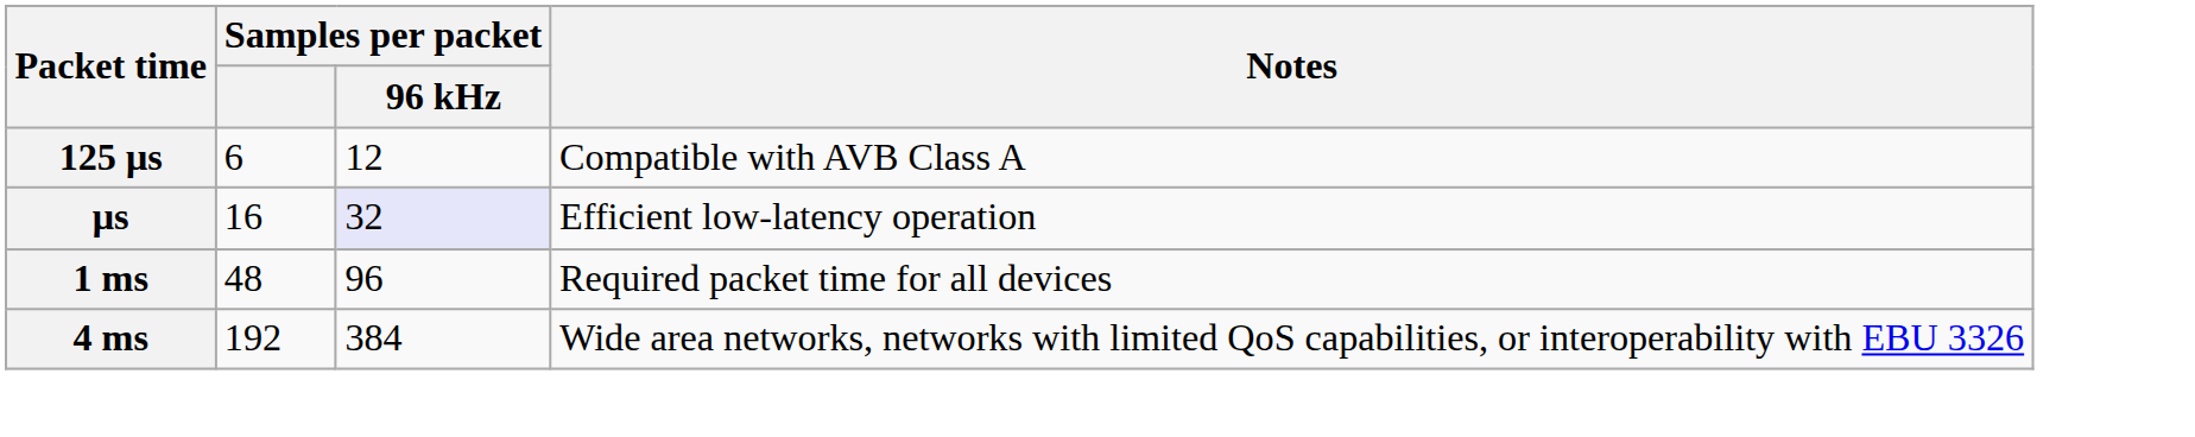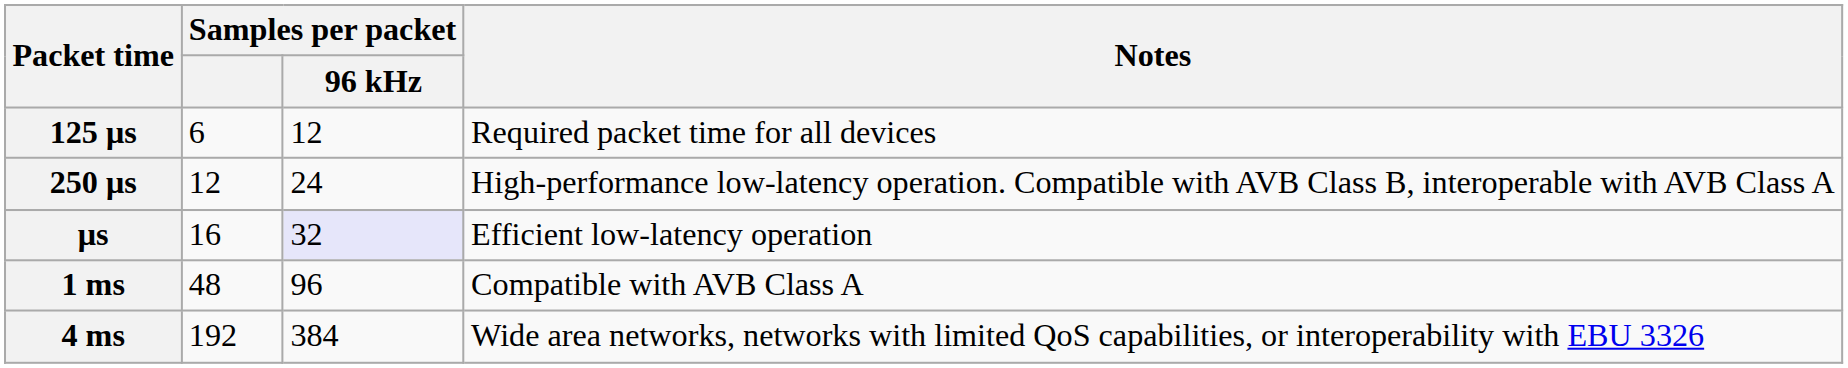125 μs | Notes: Compatible with AVB Class A -> Required packet time for all devices
+ row: 250 μs | 12 | 24 | High-performance low-latency operation. Compatible with AVB Class B, interoperable with AVB Class A
1 ms | Notes: Required packet time for all devices -> Compatible with AVB Class A
